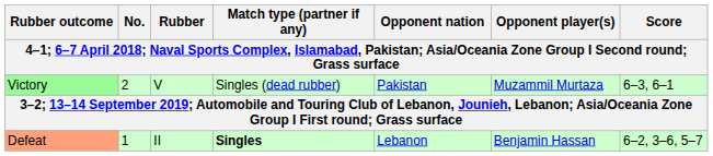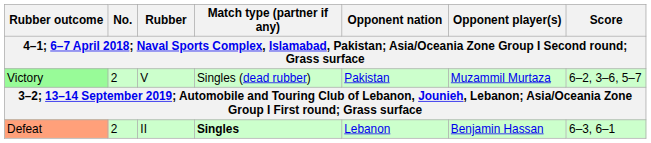Victory | Score: 6–3, 6–1 -> 6–2, 3–6, 5–7
Defeat | No.: 1 -> 2
Defeat | Score: 6–2, 3–6, 5–7 -> 6–3, 6–1
